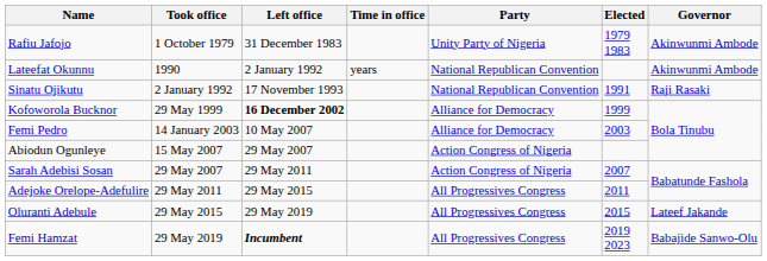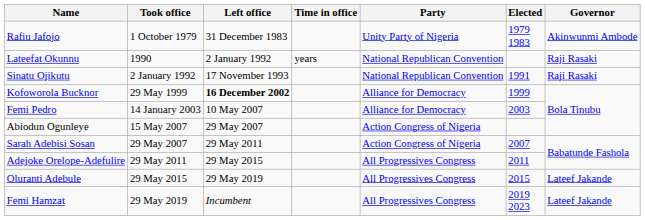Lateefat Okunnu | Governor: Akinwunmi Ambode -> Raji Rasaki
Femi Hamzat | Left office: bold -> normal
Femi Hamzat | Governor: Babajide Sanwo-Olu -> Lateef Jakande
